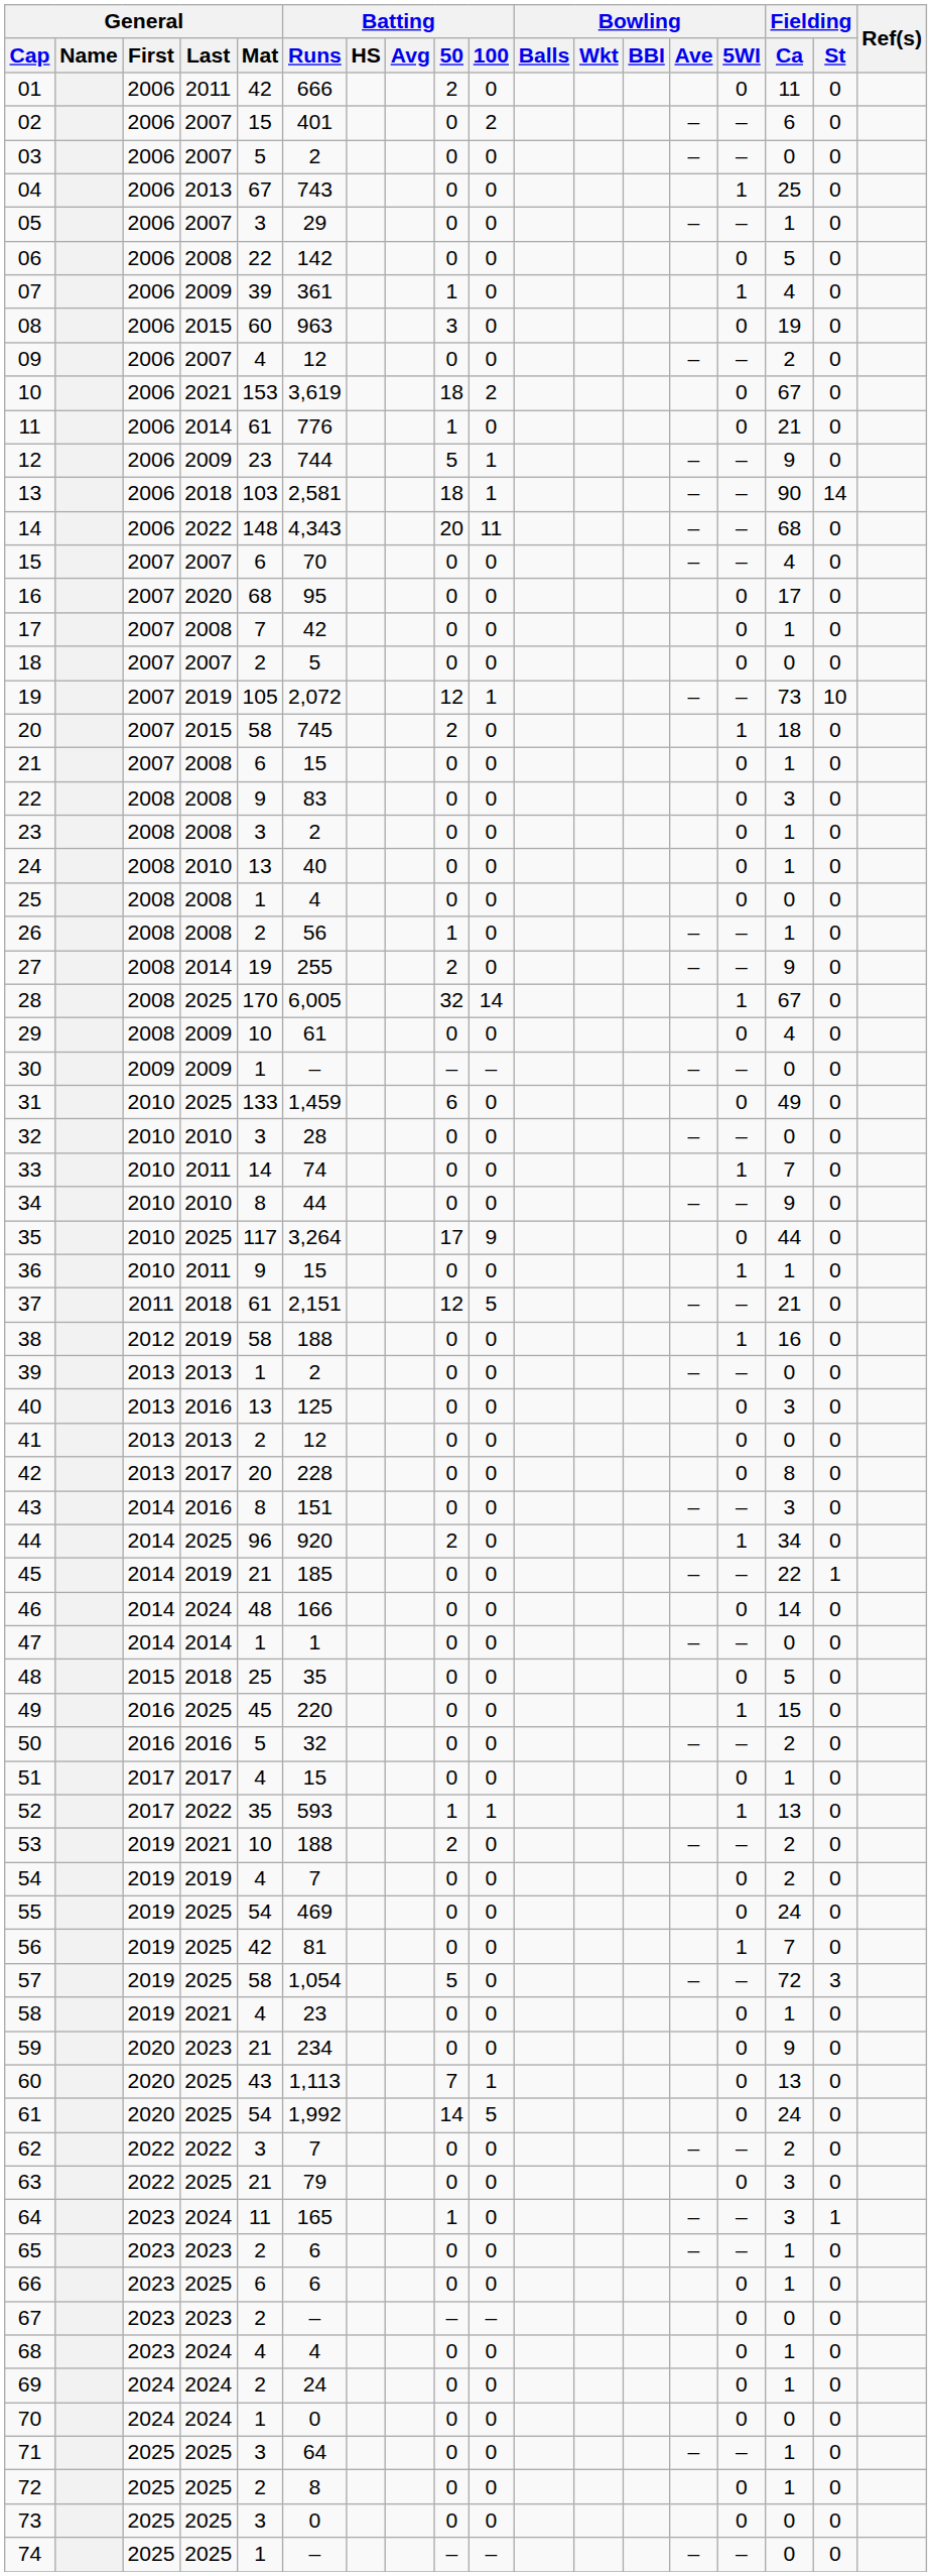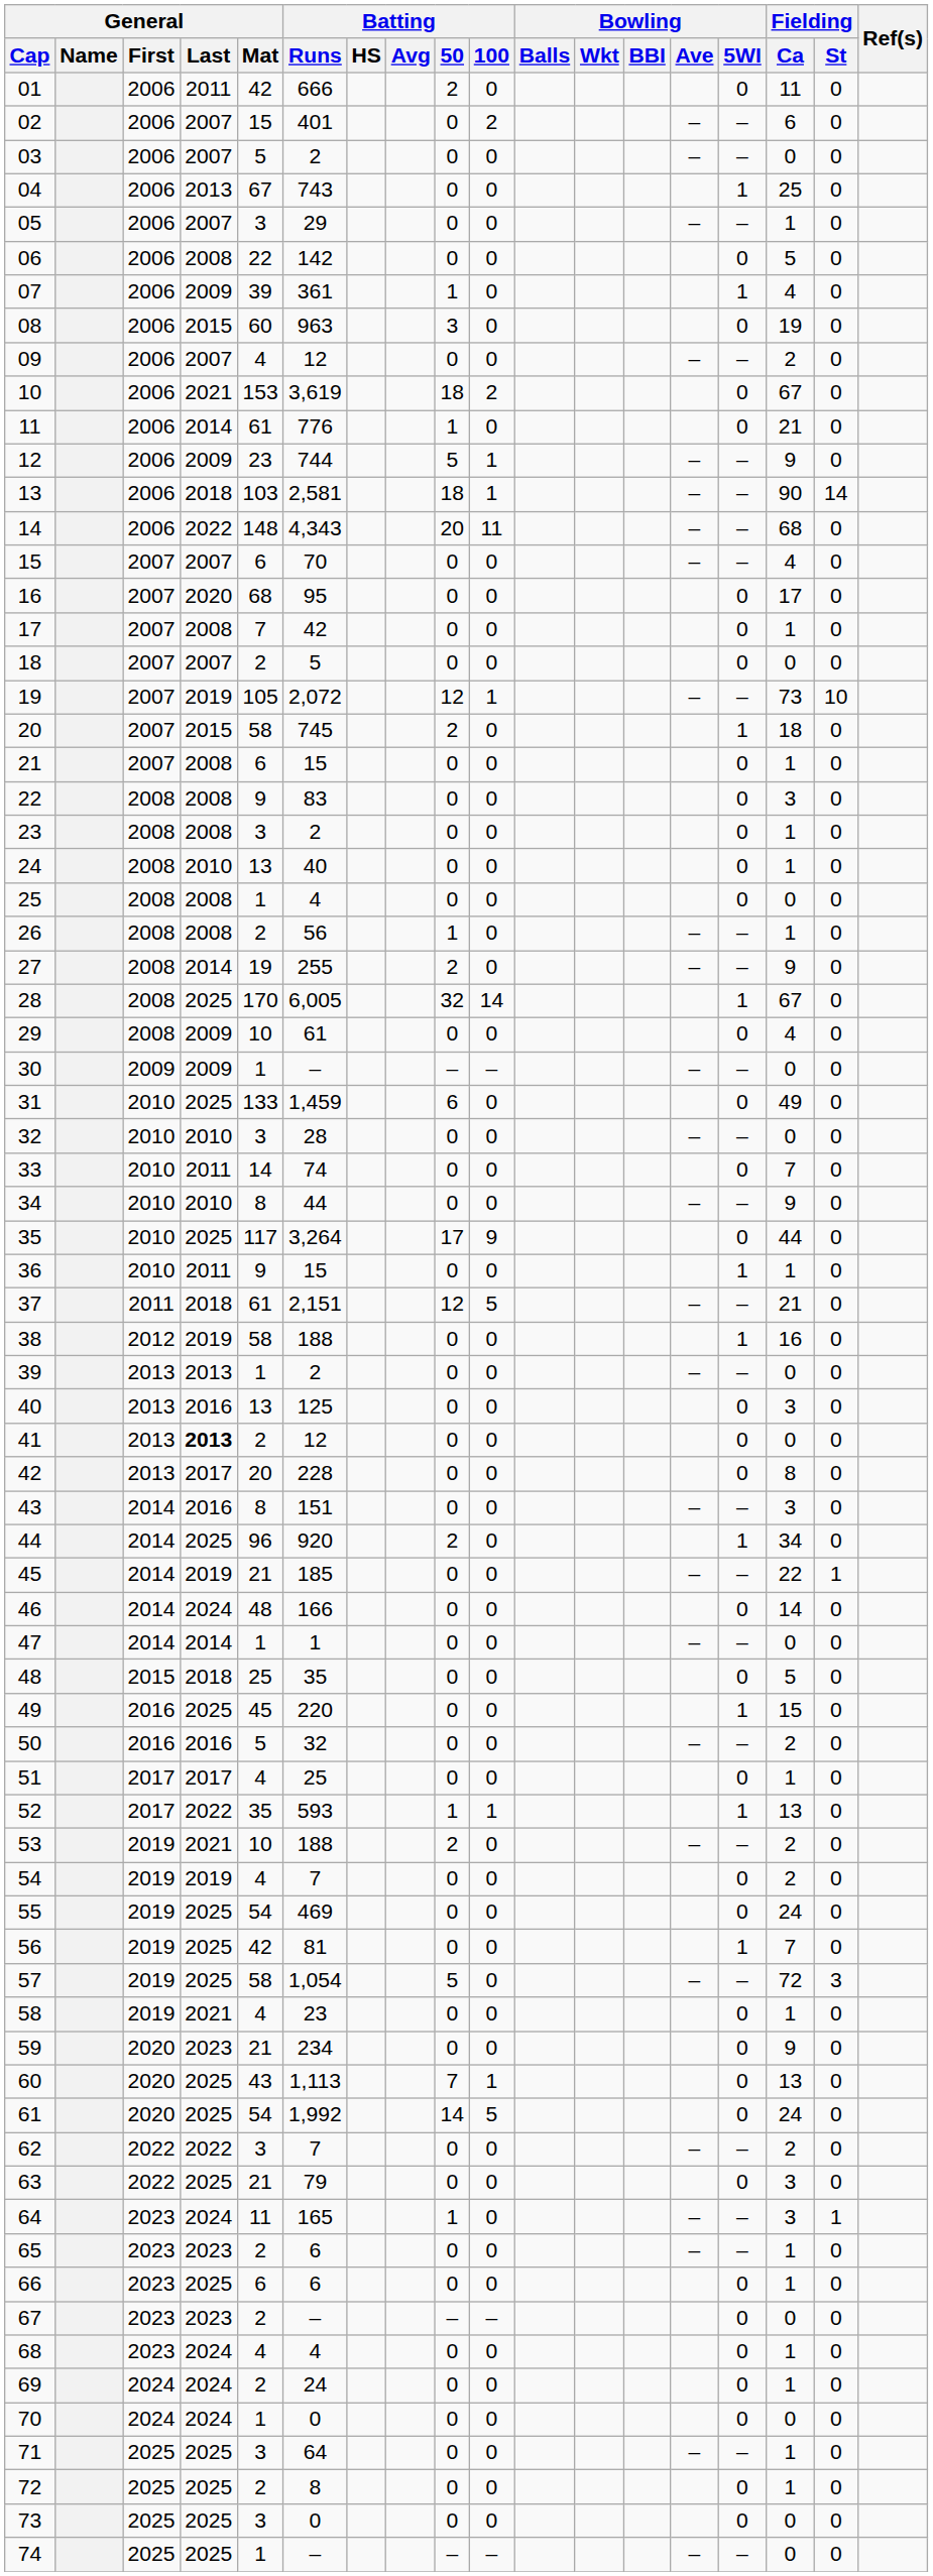33 | Bowling / 5WI: 1 -> 0
41 | General / Last: normal -> bold
51 | Batting / Runs: 15 -> 25
